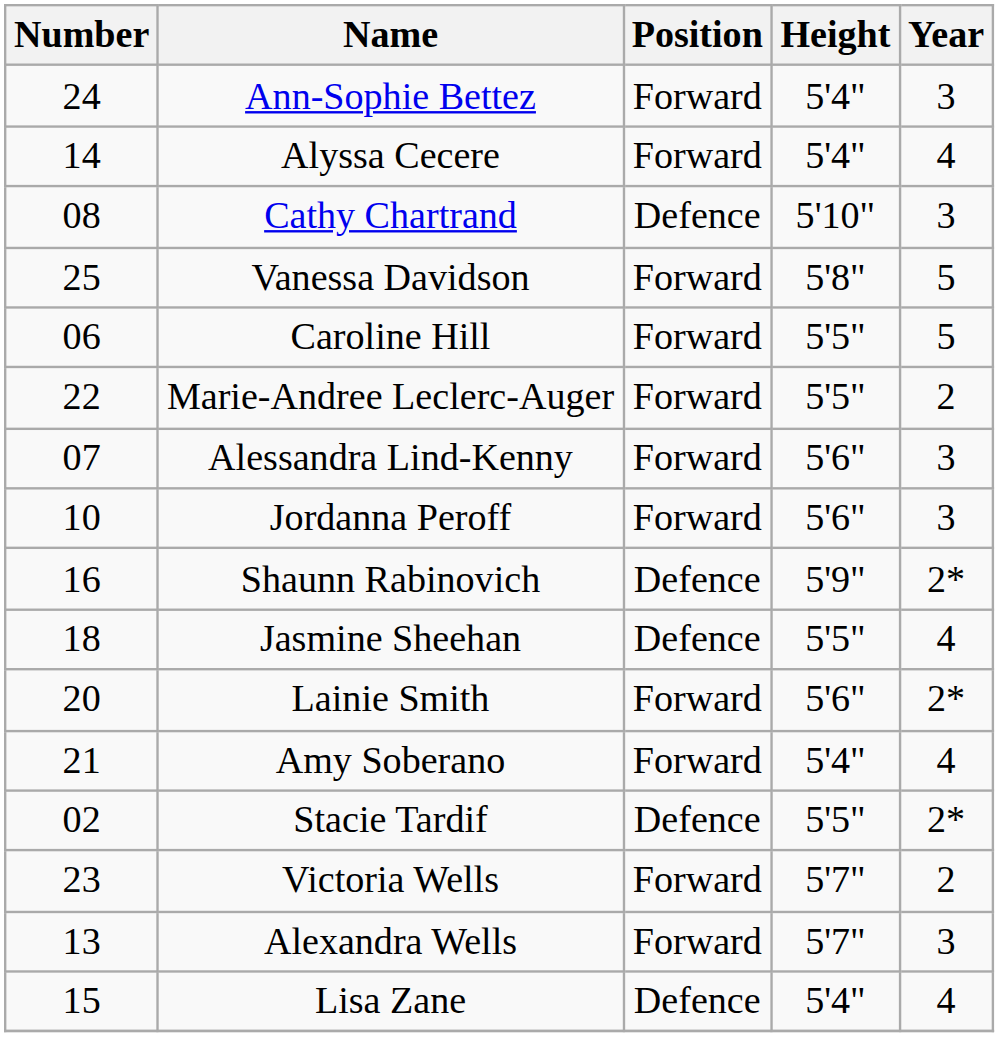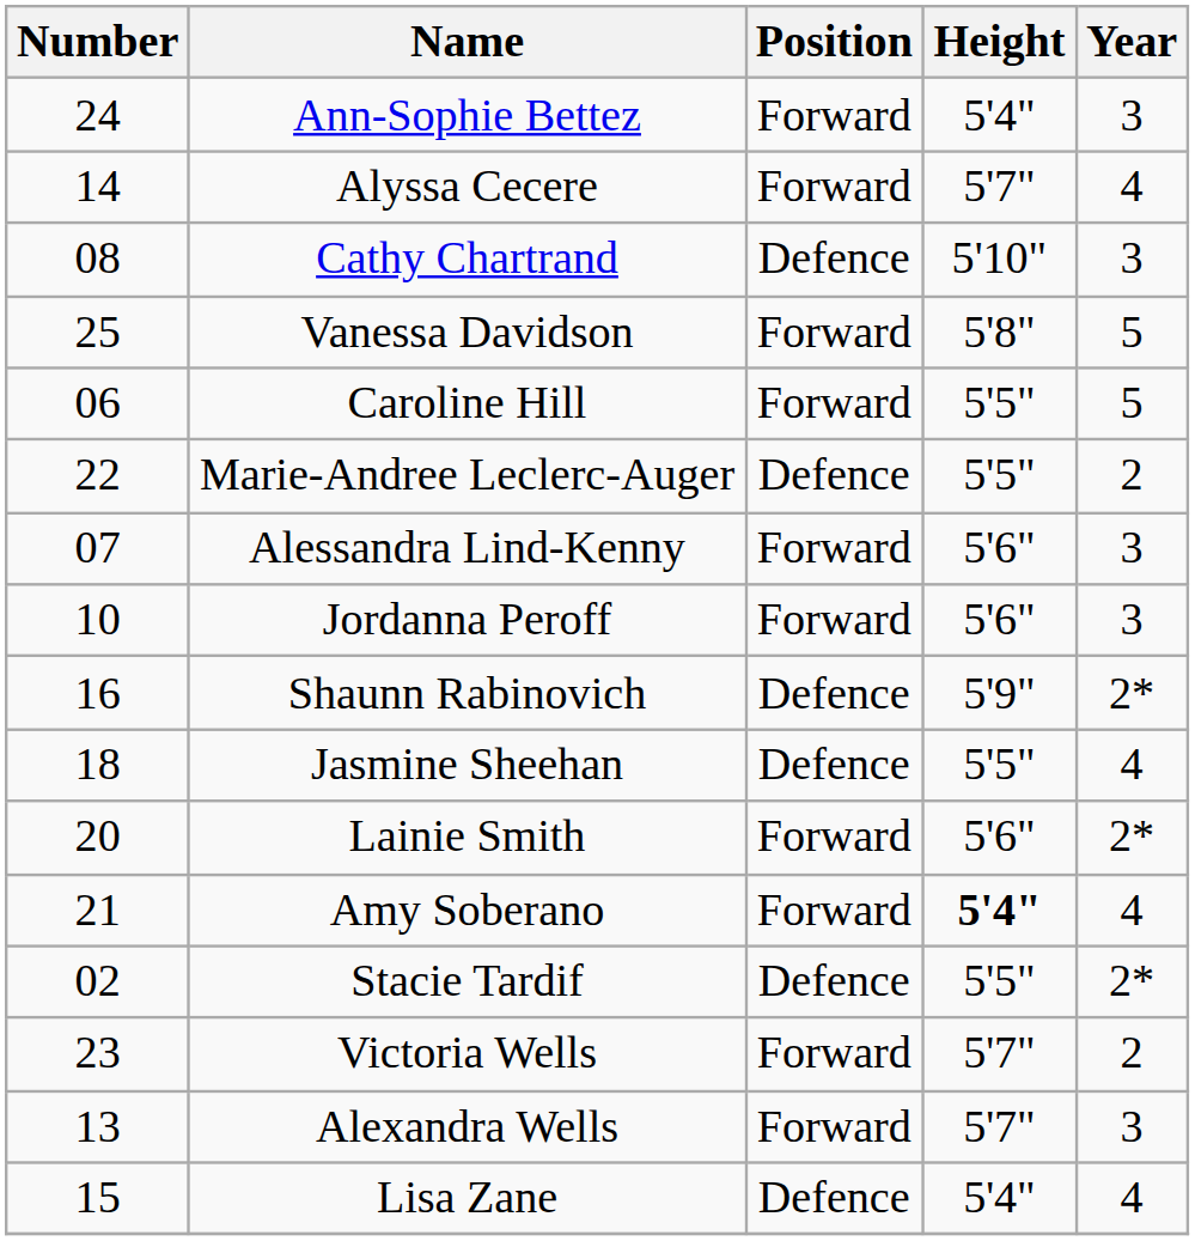Alyssa Cecere | Height: 5'4" -> 5'7"
Marie-Andree Leclerc-Auger | Position: Forward -> Defence
Amy Soberano | Height: normal -> bold
